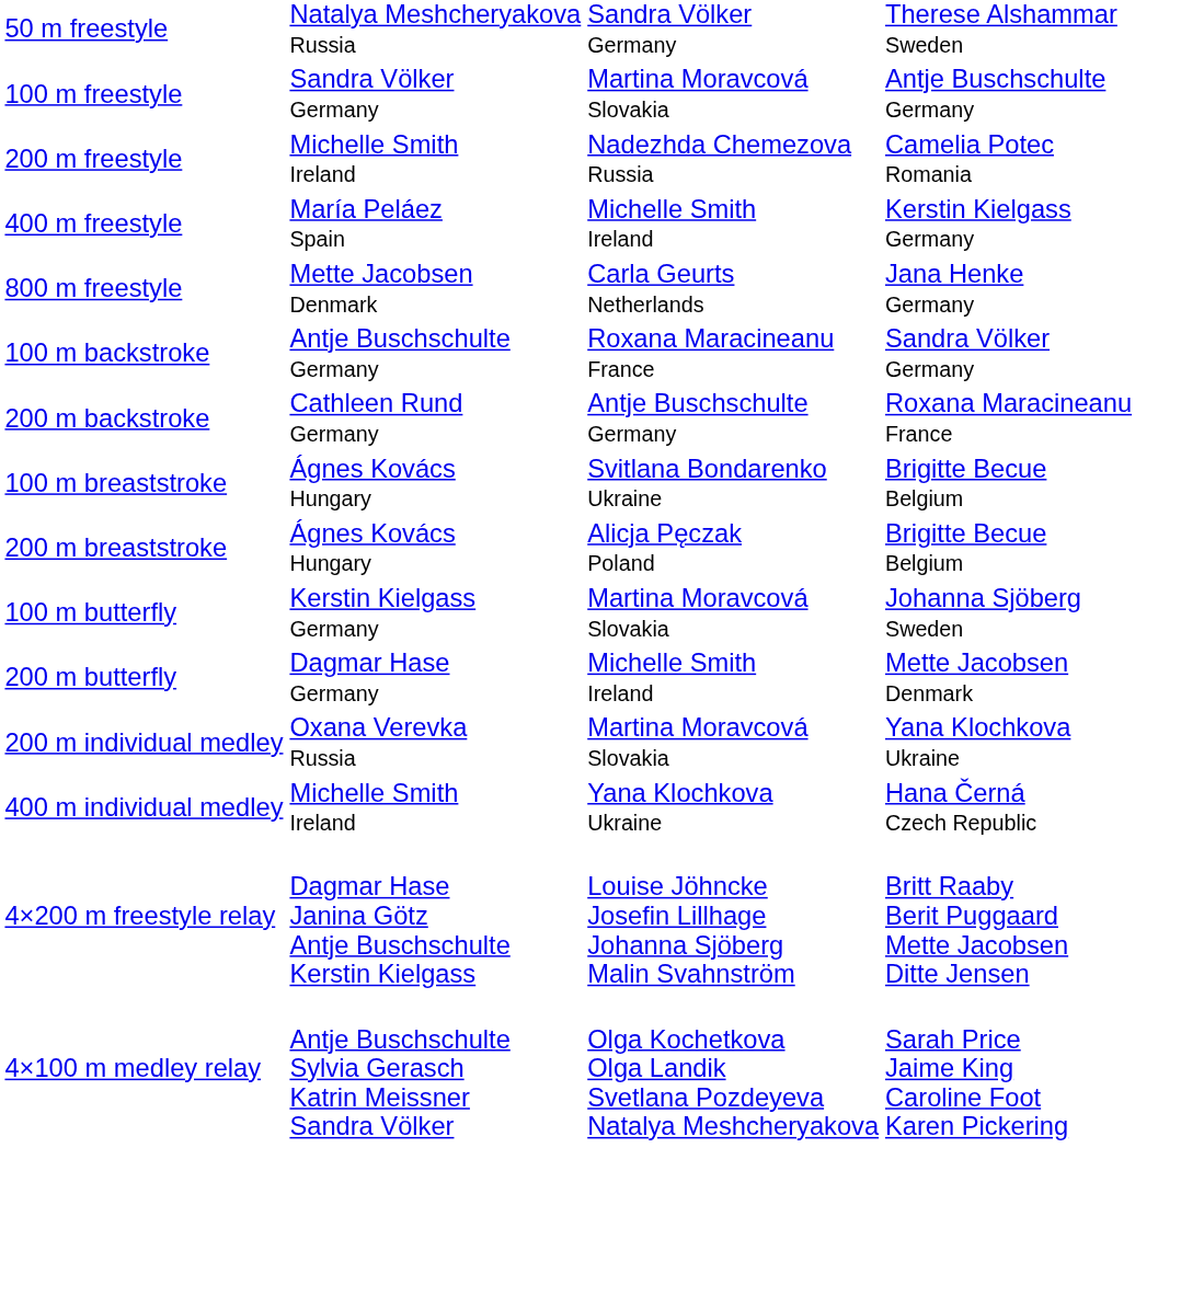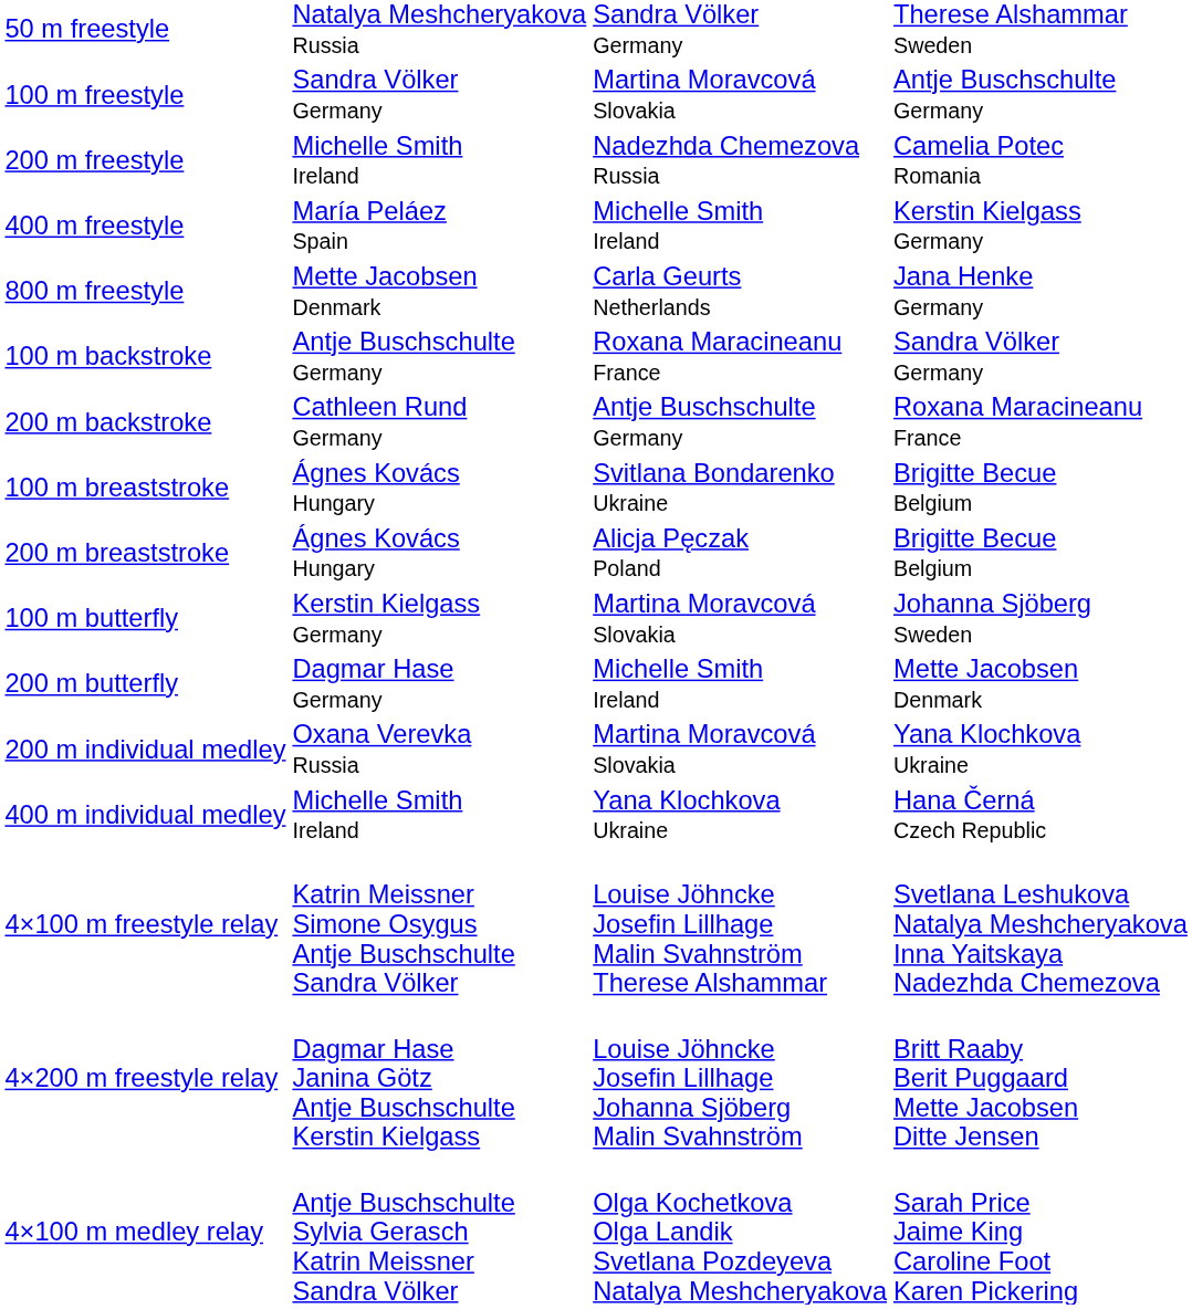+ row: 4×100 m freestyle relay | Katrin Meissner Simone Osygus Antje Buschschulte Sandra Völker | Louise Jöhncke Josefin Lillhage Malin Svahnström Therese Alshammar | Svetlana Leshukova Natalya Meshcheryakova Inna Yaitskaya Nadezhda Chemezova
